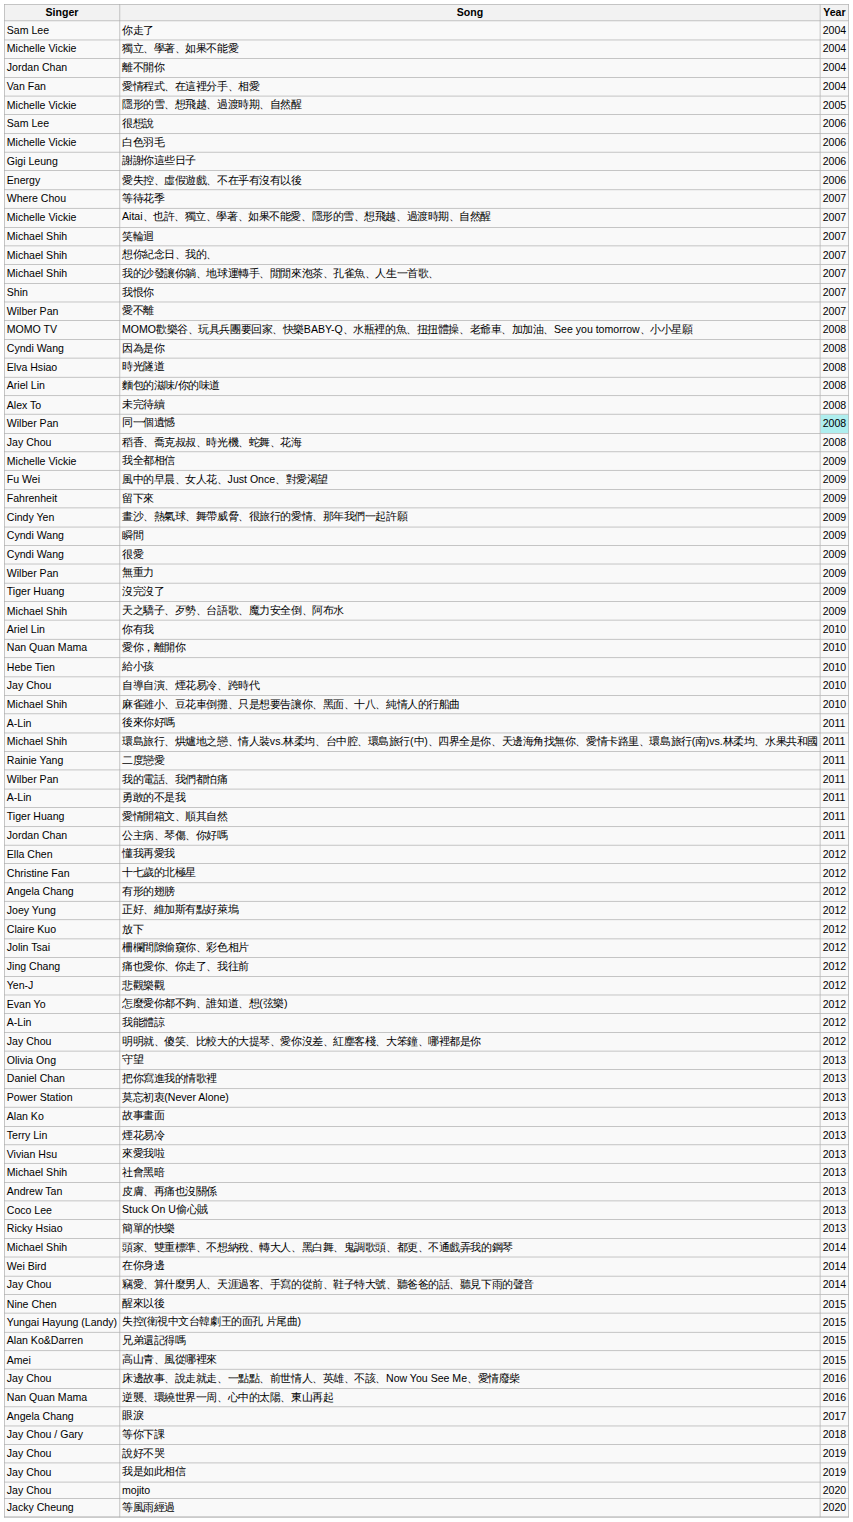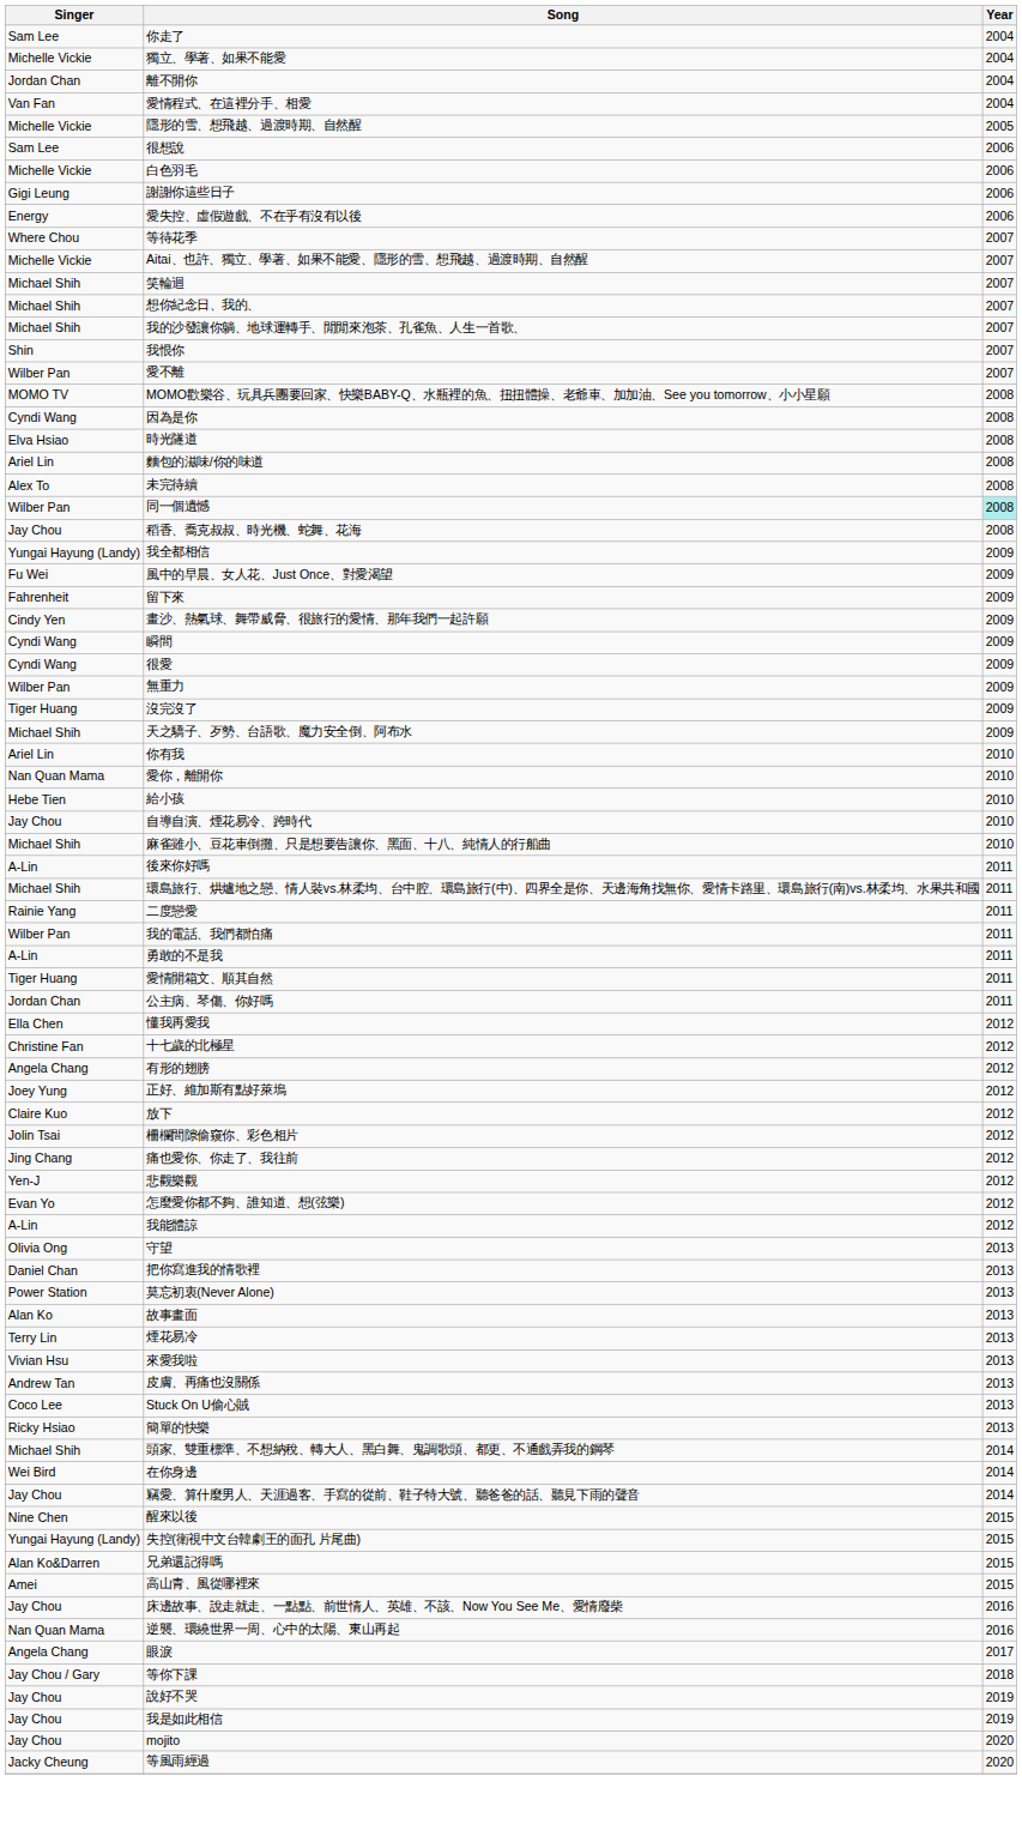我全都相信 | Singer: Michelle Vickie -> Yungai Hayung (Landy)
- row: Jay Chou | 明明就、傻笑、比較大的大提琴、愛你沒差、紅塵客棧、大笨鐘、哪裡都是你 | 2012
- row: Michael Shih | 社會黑暗 | 2013
